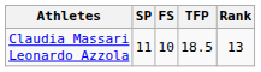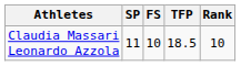Claudia Massari Leonardo Azzola | Rank: 13 -> 10
